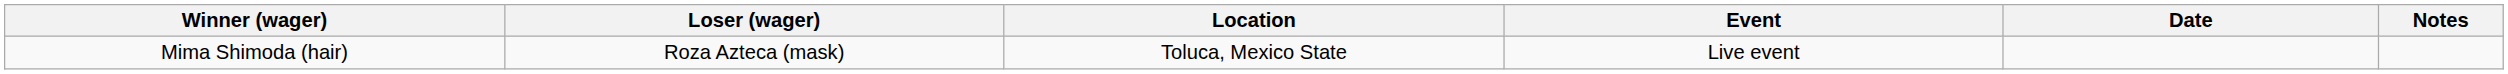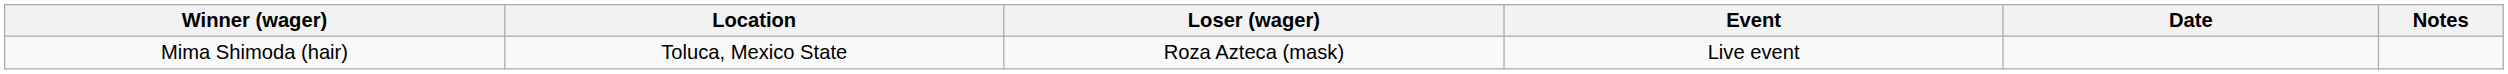columns swapped: Loser (wager) <-> Location
